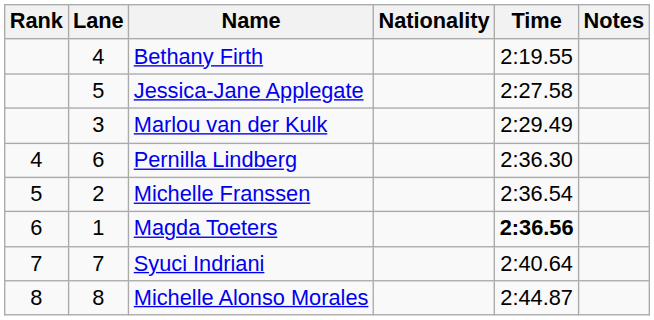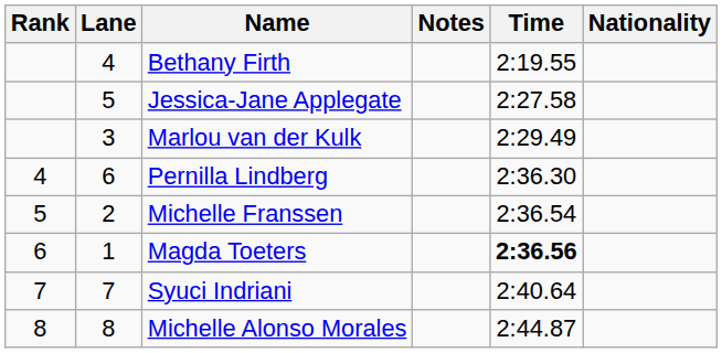columns swapped: Nationality <-> Notes
